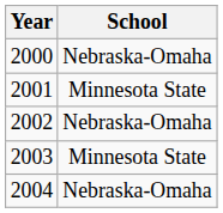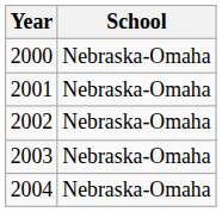2001 | School: Minnesota State -> Nebraska-Omaha
2003 | School: Minnesota State -> Nebraska-Omaha
